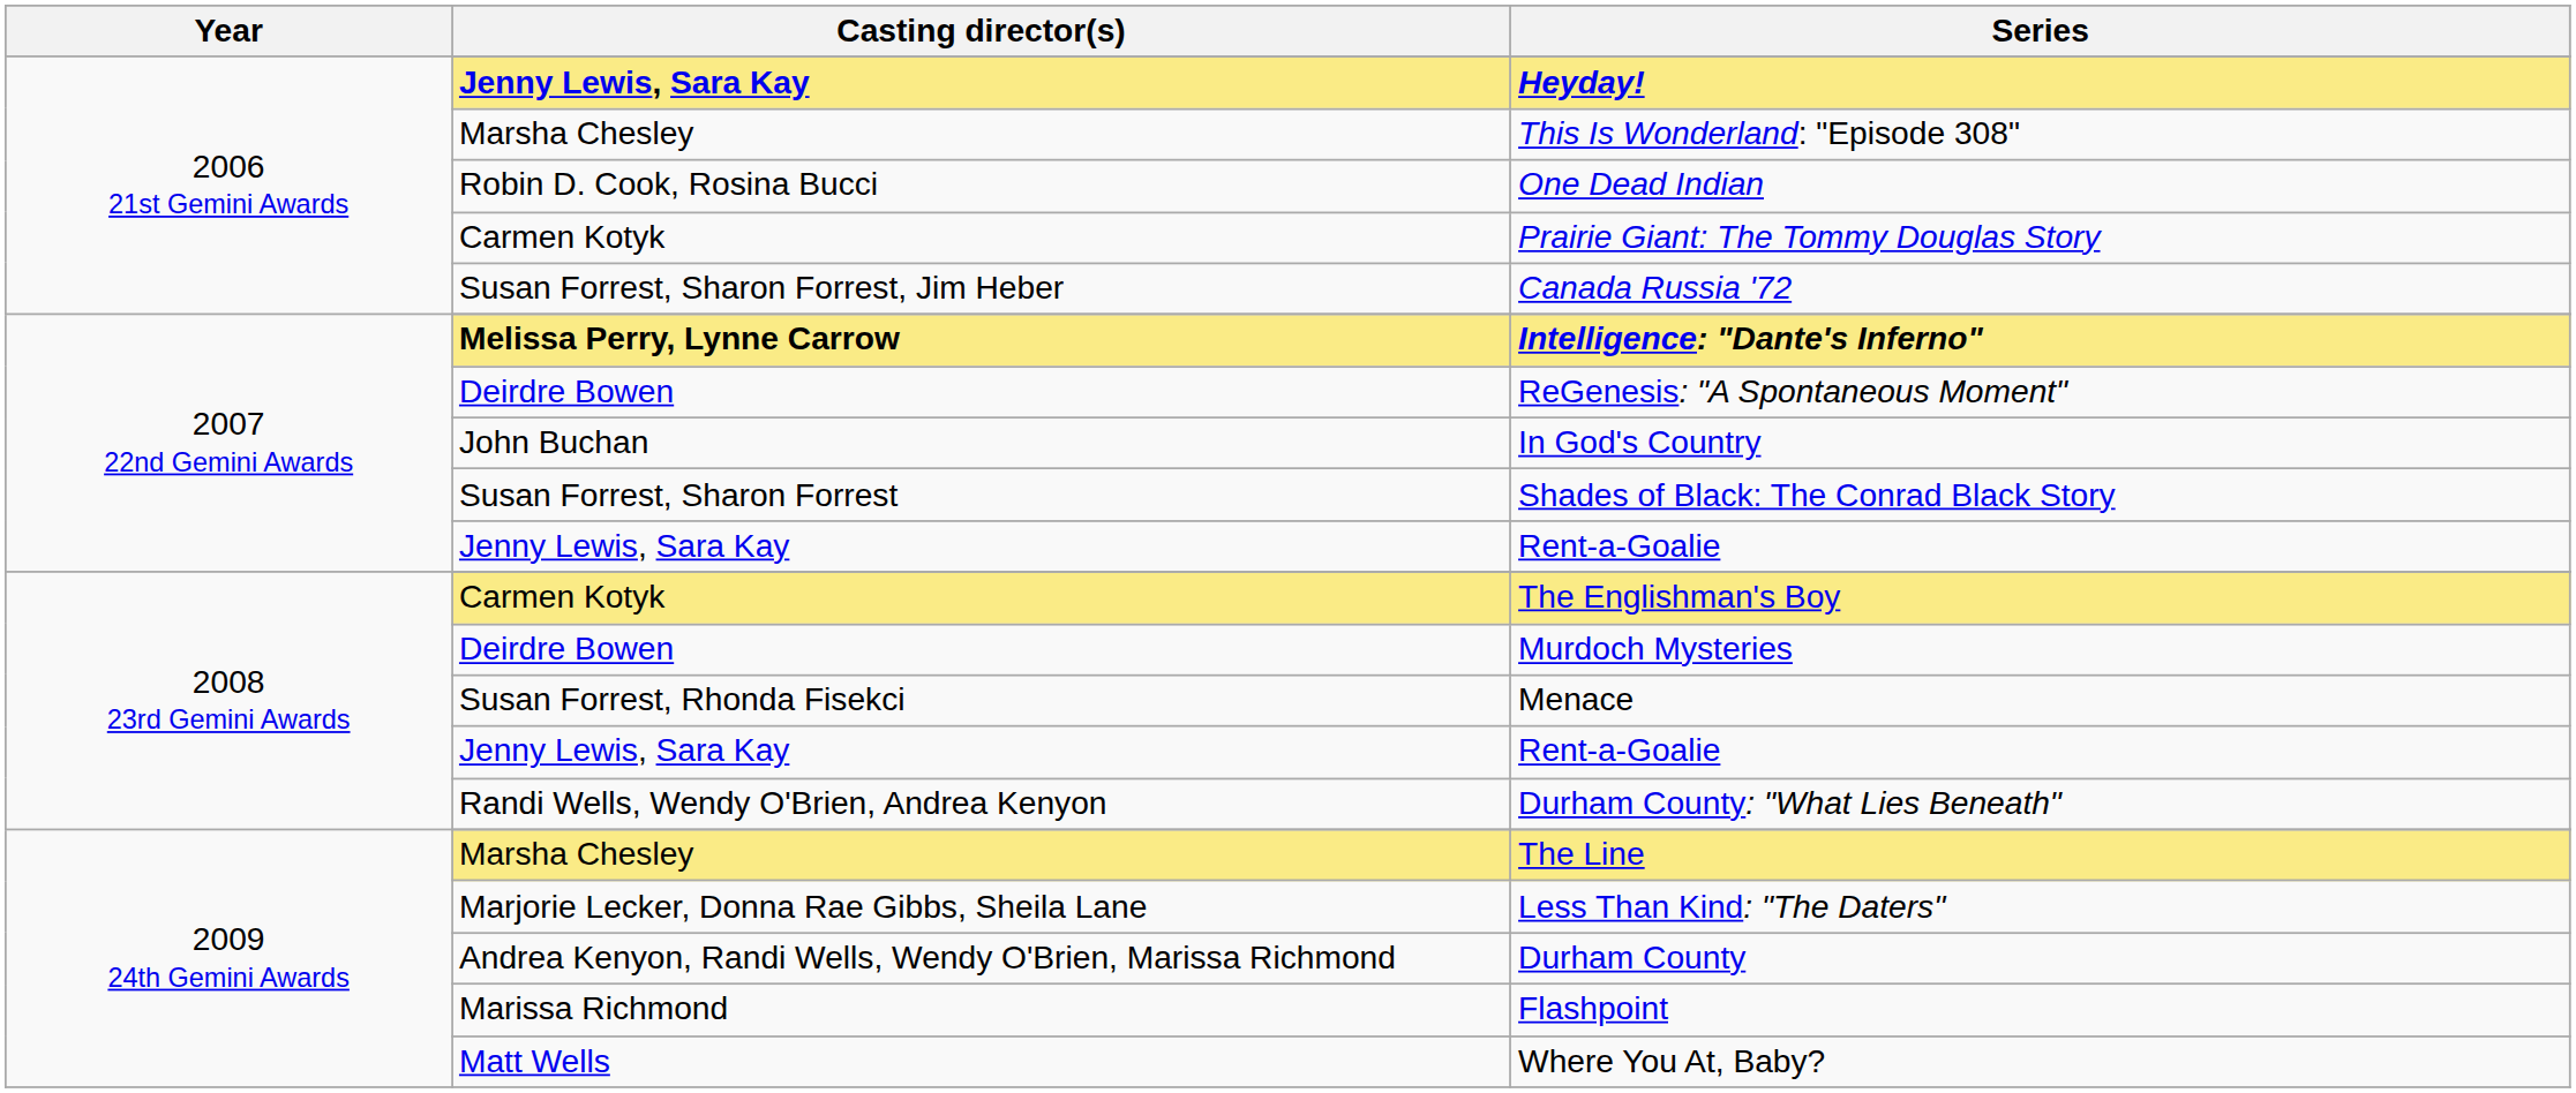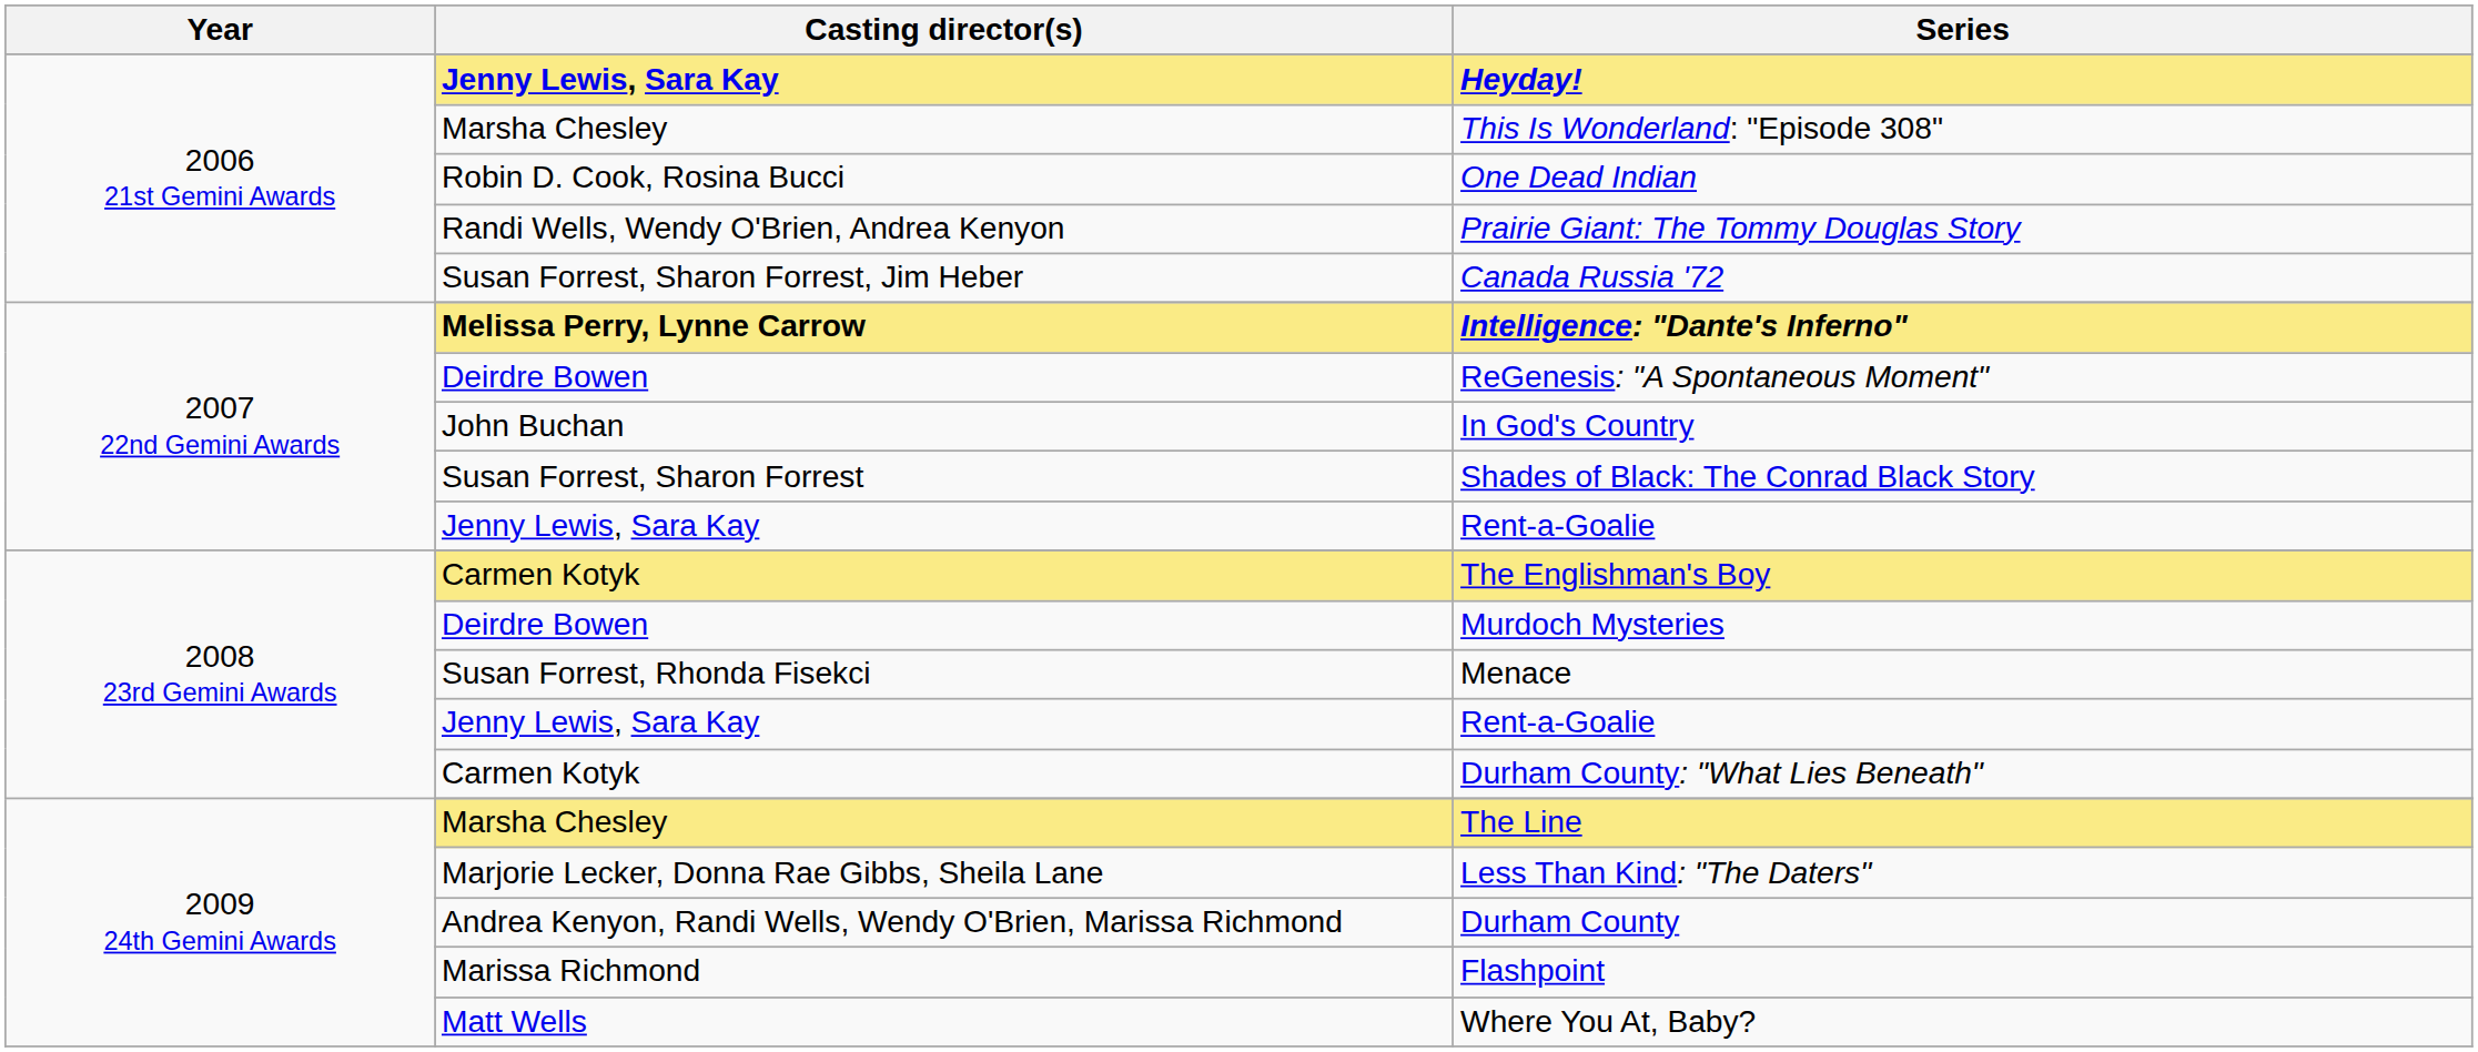Prairie Giant: The Tommy Douglas Story | Casting director(s): Carmen Kotyk -> Randi Wells, Wendy O'Brien, Andrea Kenyon
Durham County: "What Lies Beneath" | Casting director(s): Randi Wells, Wendy O'Brien, Andrea Kenyon -> Carmen Kotyk
